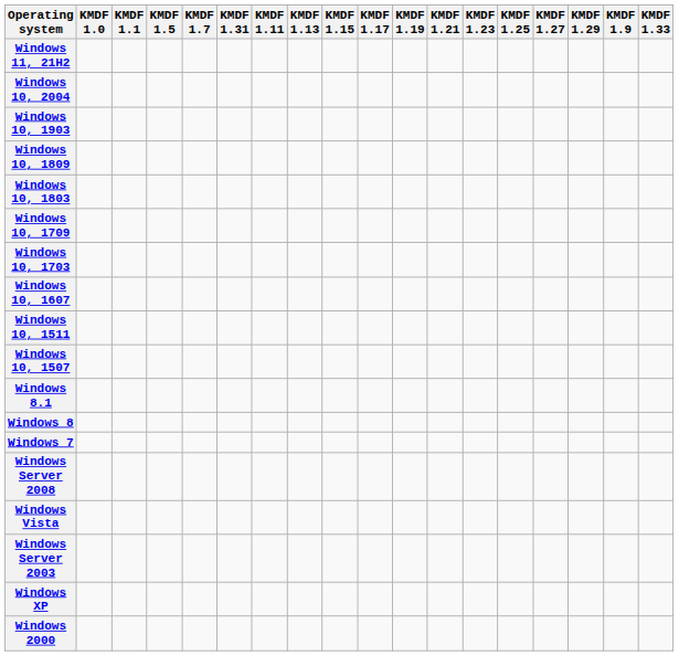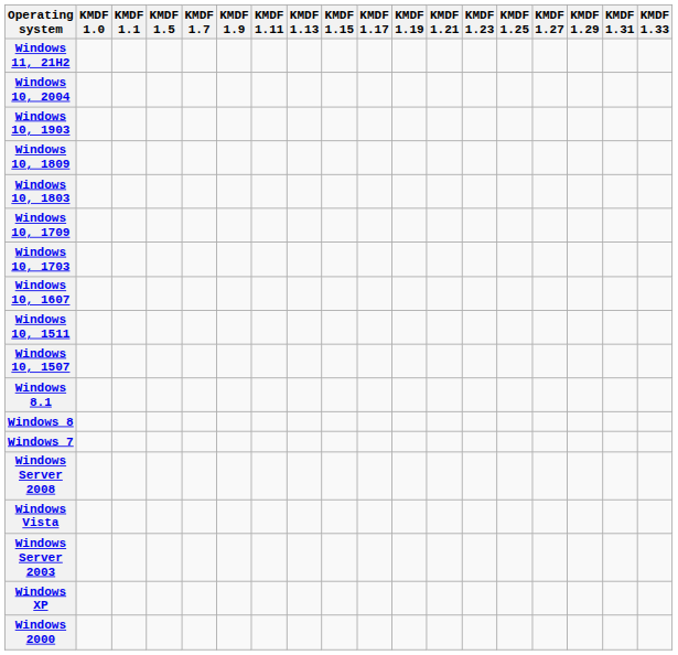columns swapped: KMDF 1.9 <-> KMDF 1.31
